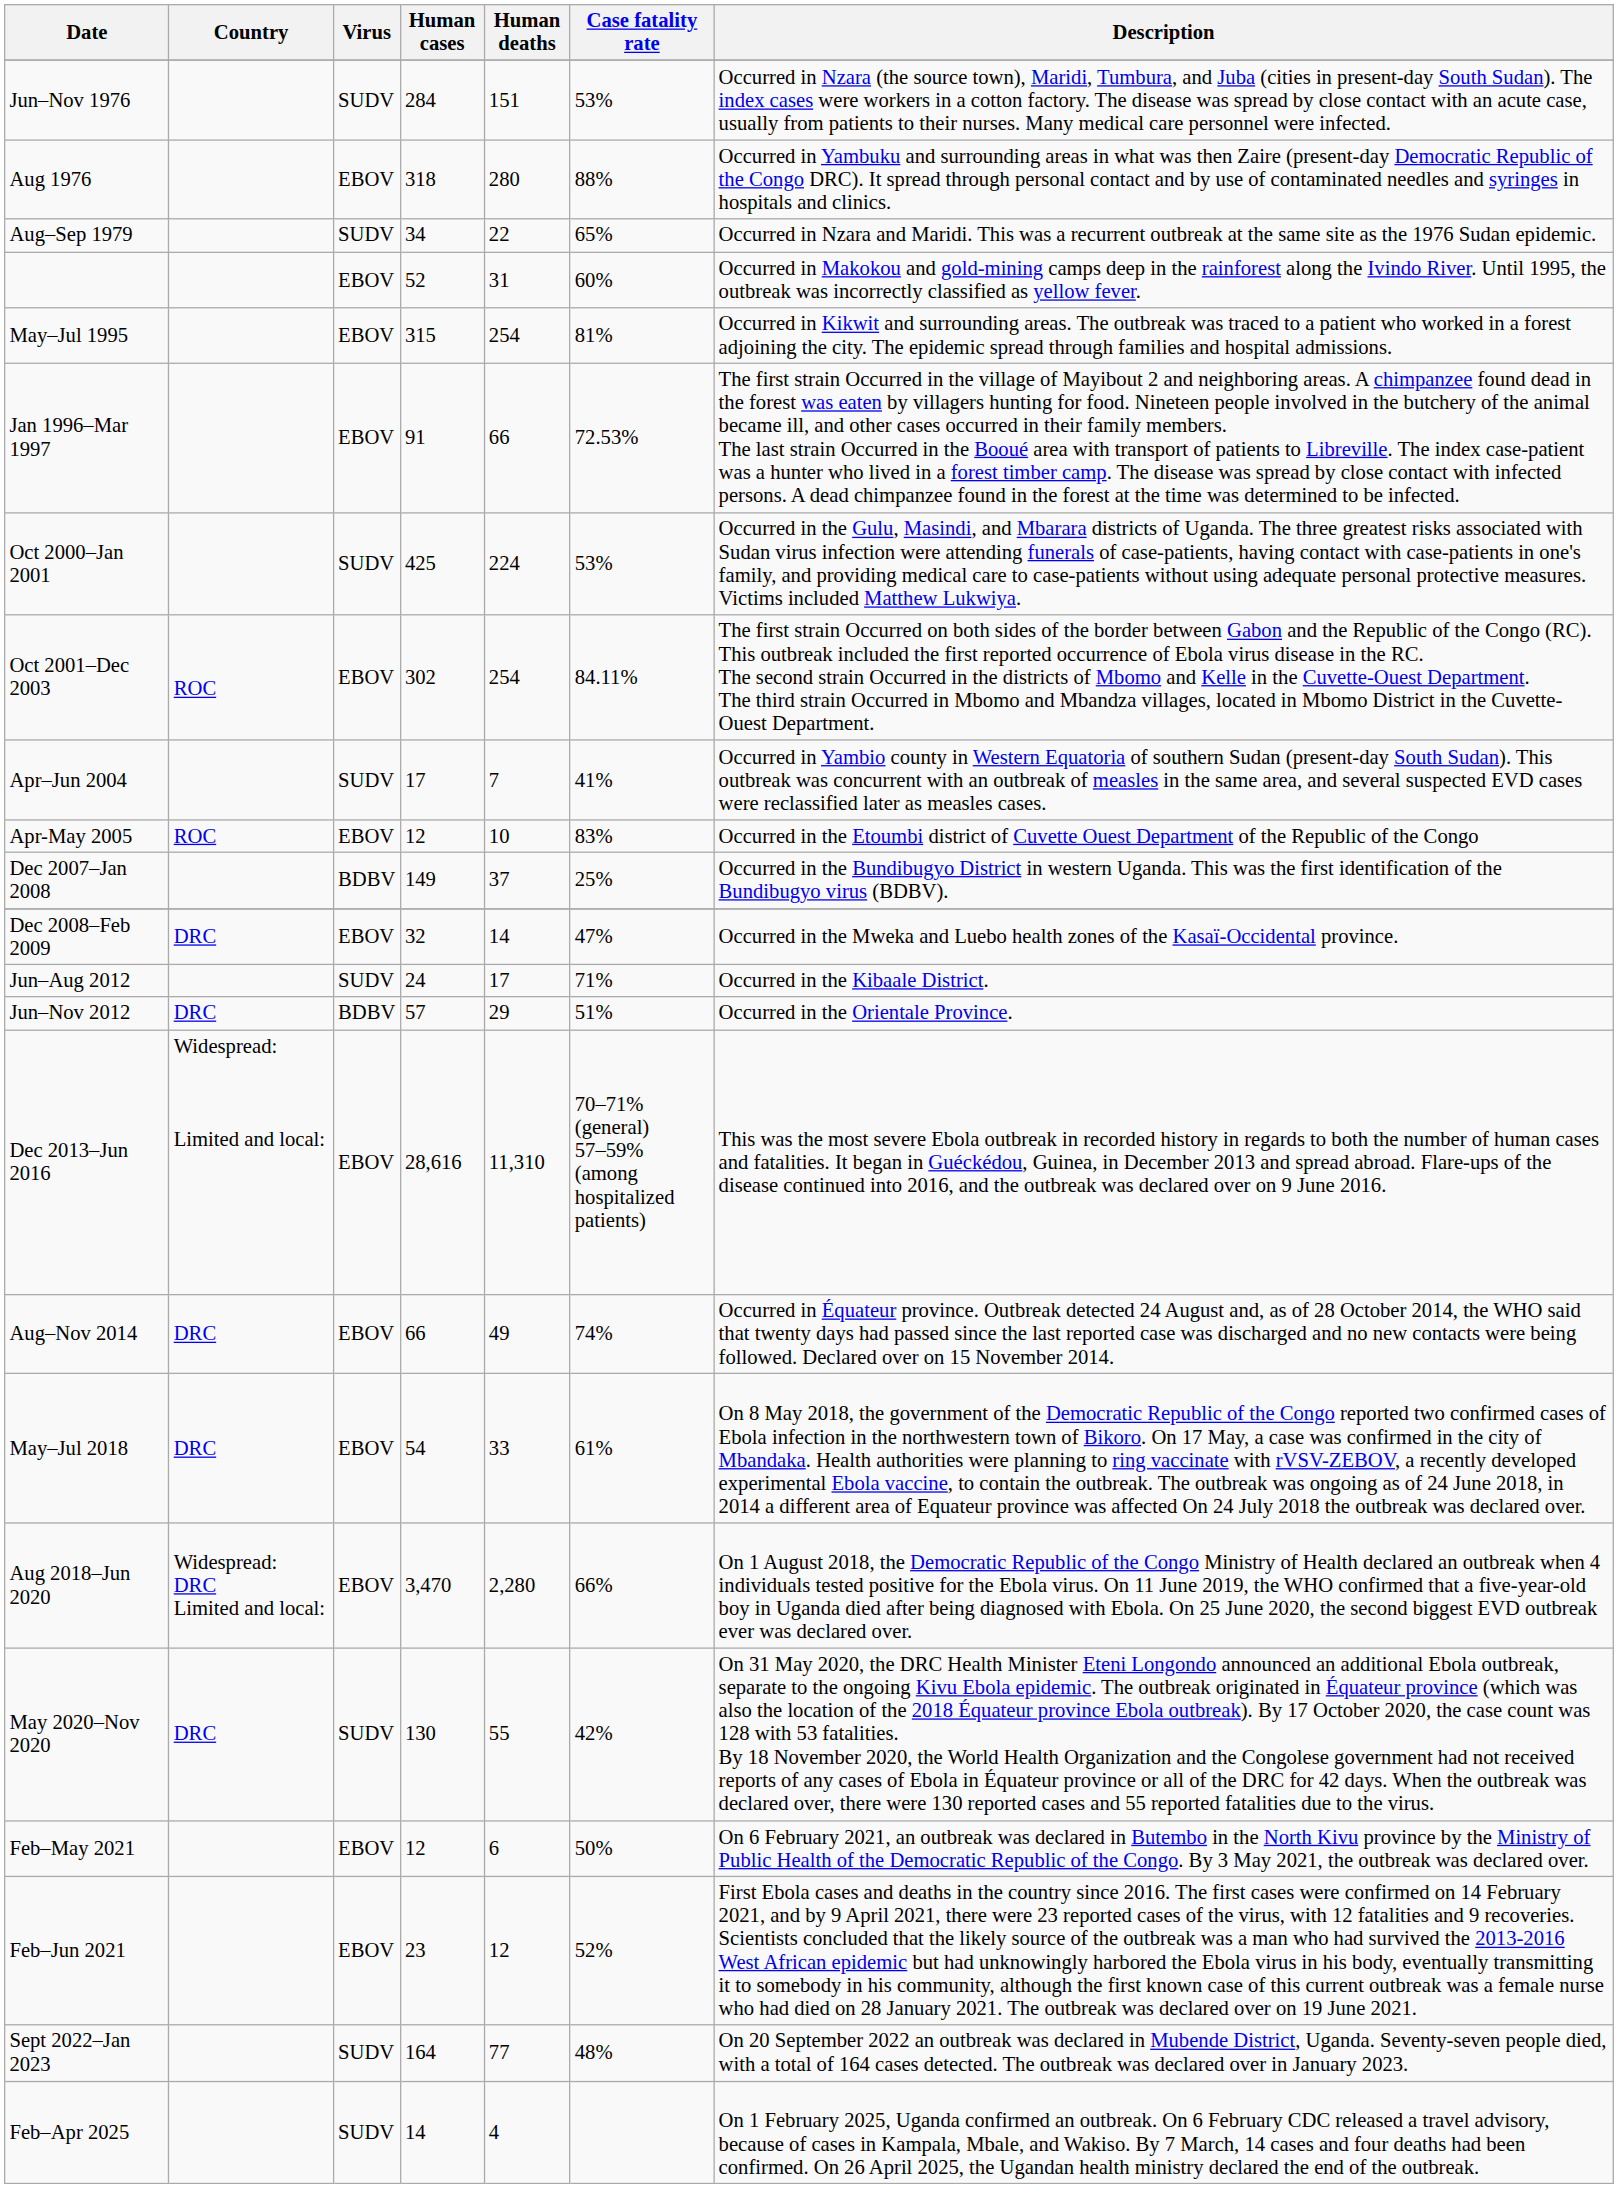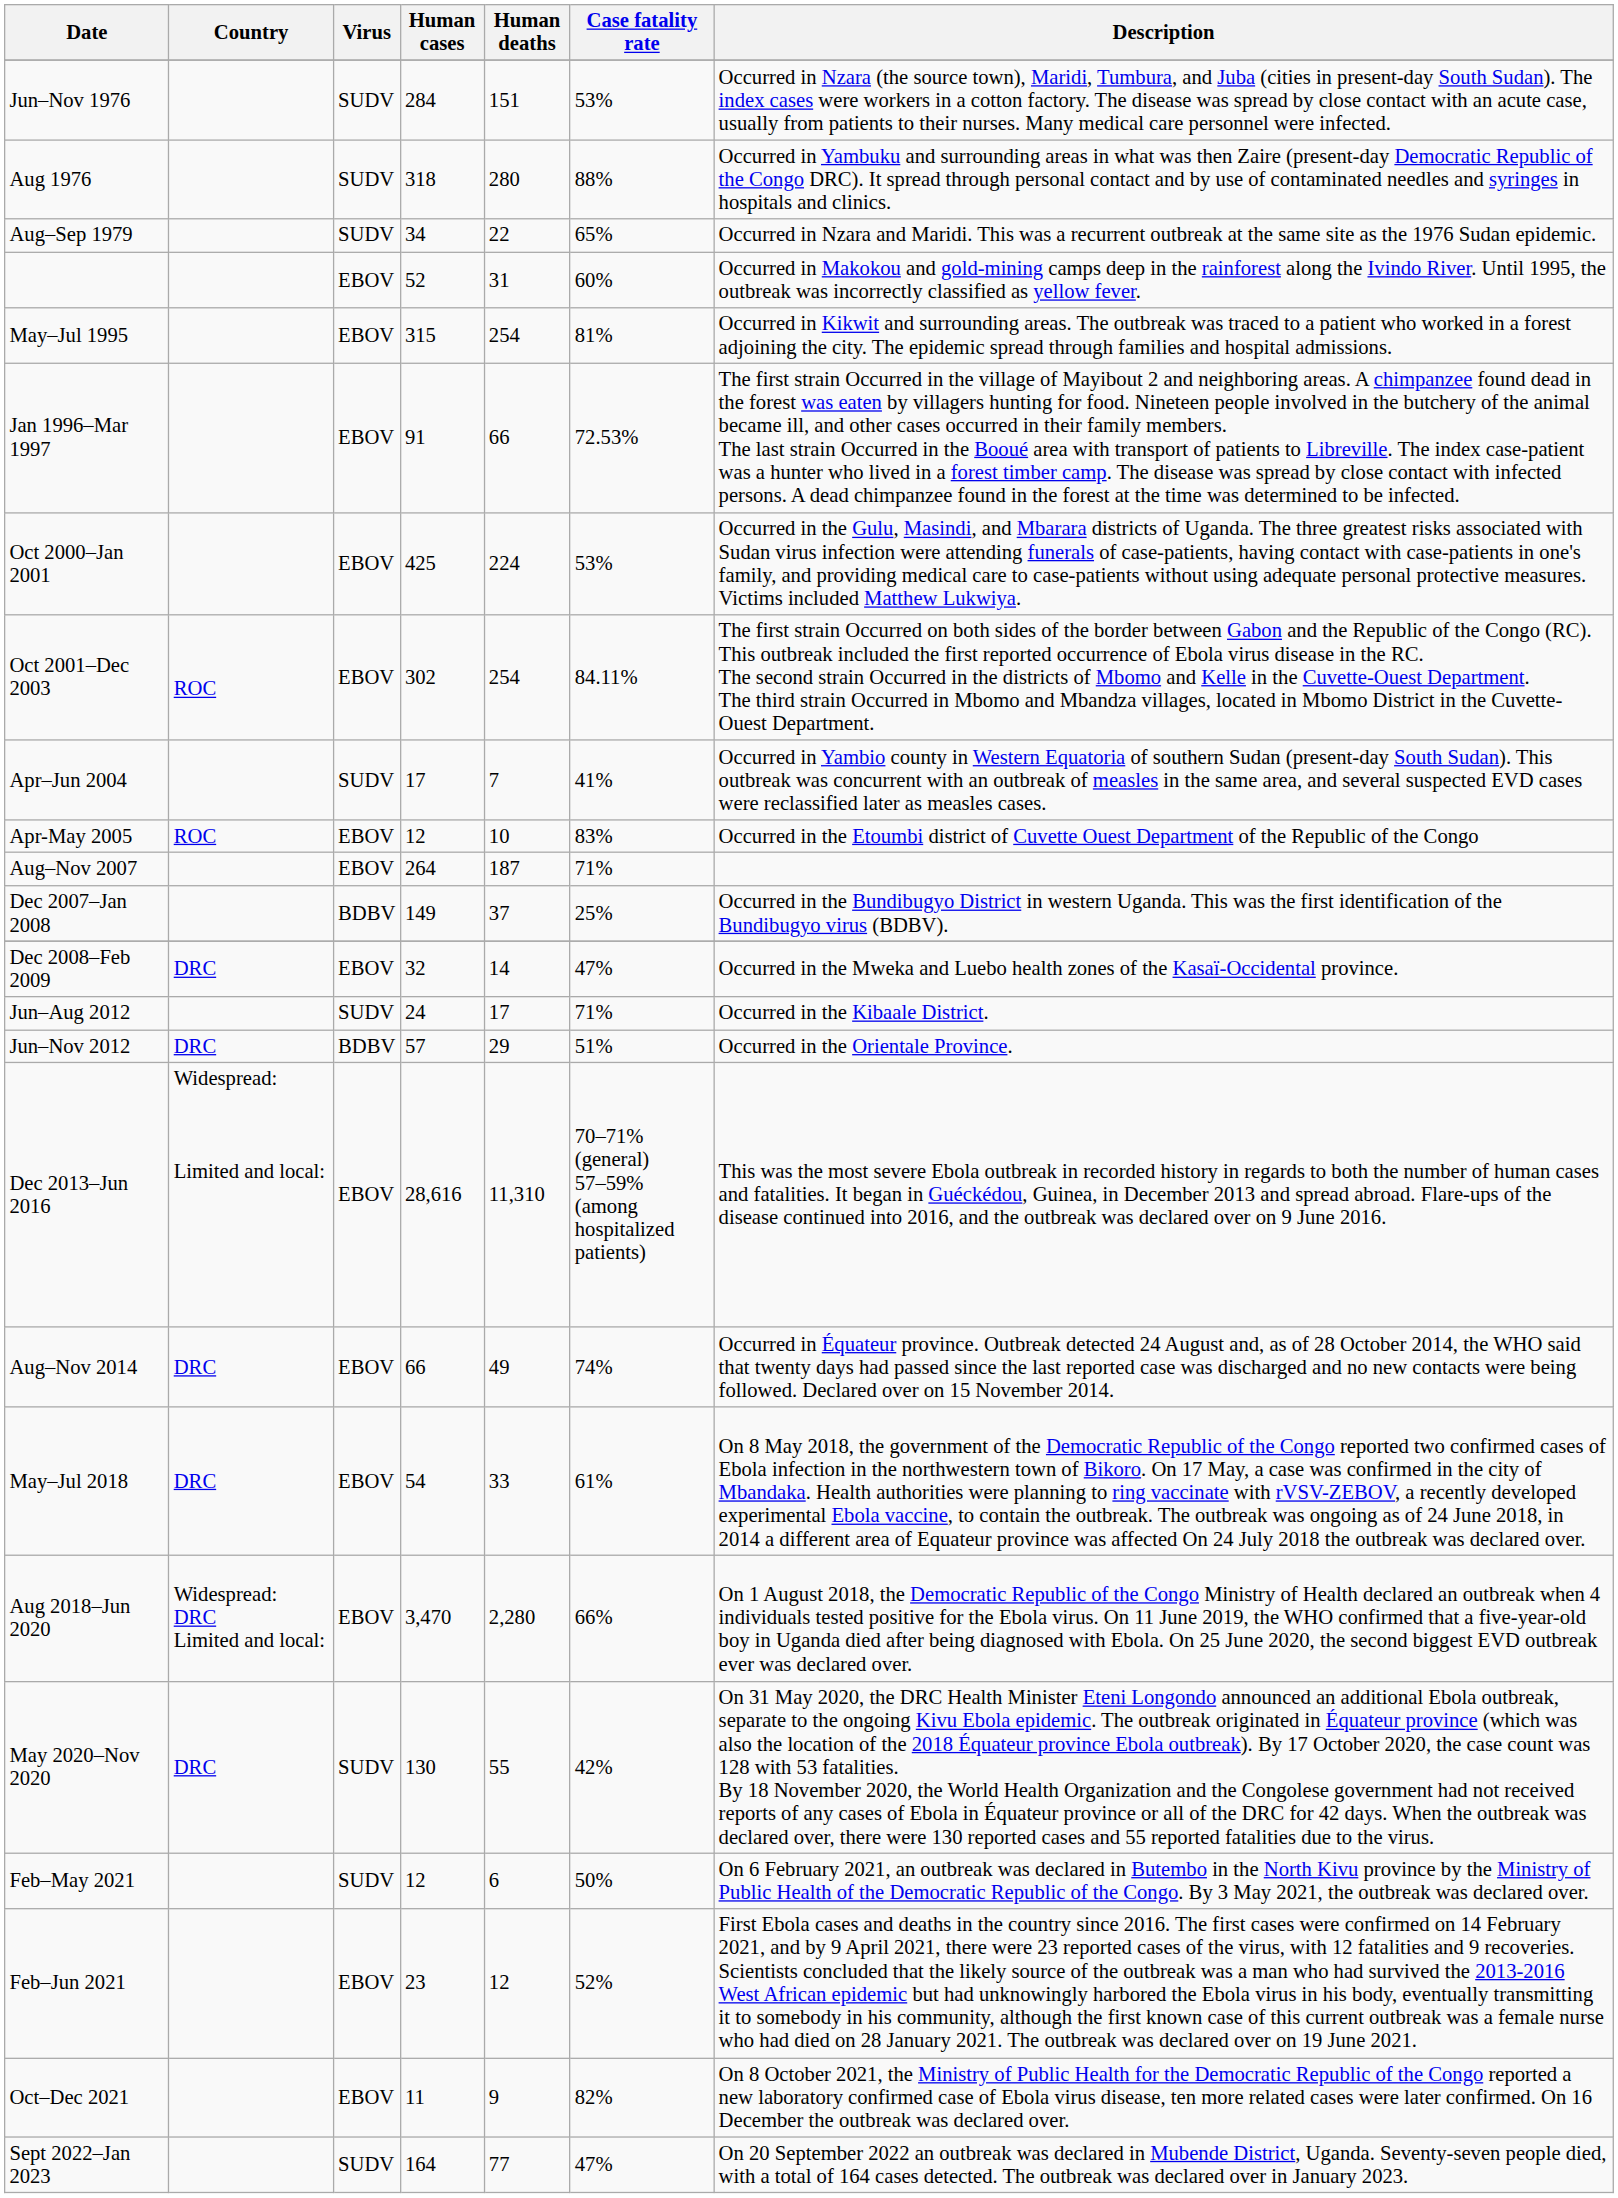Aug 1976 | Virus: EBOV -> SUDV
Oct 2000–Jan 2001 | Virus: SUDV -> EBOV
+ row: Aug–Nov 2007 | EBOV | 264 | 187 | 71%
Feb–May 2021 | Virus: EBOV -> SUDV
+ row: Oct–Dec 2021 | EBOV | 11 | 9 | 82% | On 8 October 2021, the Ministry of Public Health for the Democratic Republic of the Congo reported a new laboratory confirmed case of Ebola virus disease, ten more related cases were later confirmed. On 16 December the outbreak was declared over.
Sept 2022–Jan 2023 | Case fatality rate: 48% -> 47%
- row: Feb–Apr 2025 | SUDV | 14 | 4 | On 1 February 2025, Uganda confirmed an outbreak. On 6 February CDC released a travel advisory, because of cases in Kampala, Mbale, and Wakiso. By 7 March, 14 cases and four deaths had been confirmed. On 26 April 2025, the Ugandan health ministry declared the end of the outbreak.
